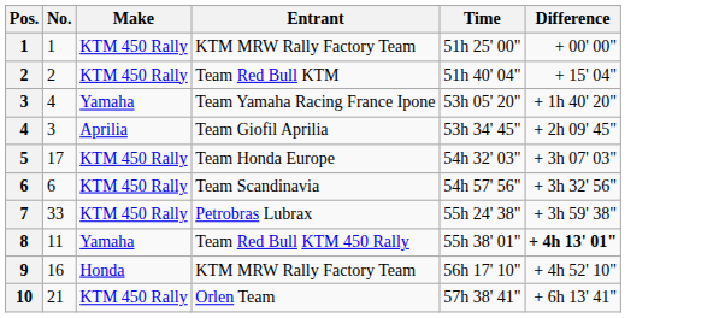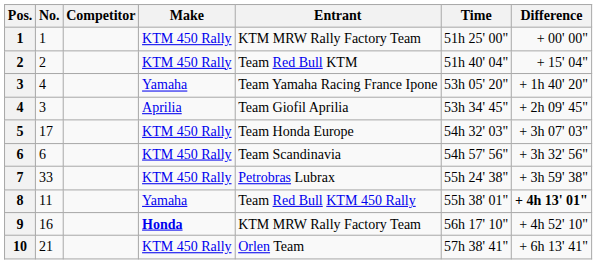+ column: Competitor
9 | Make: normal -> bold
